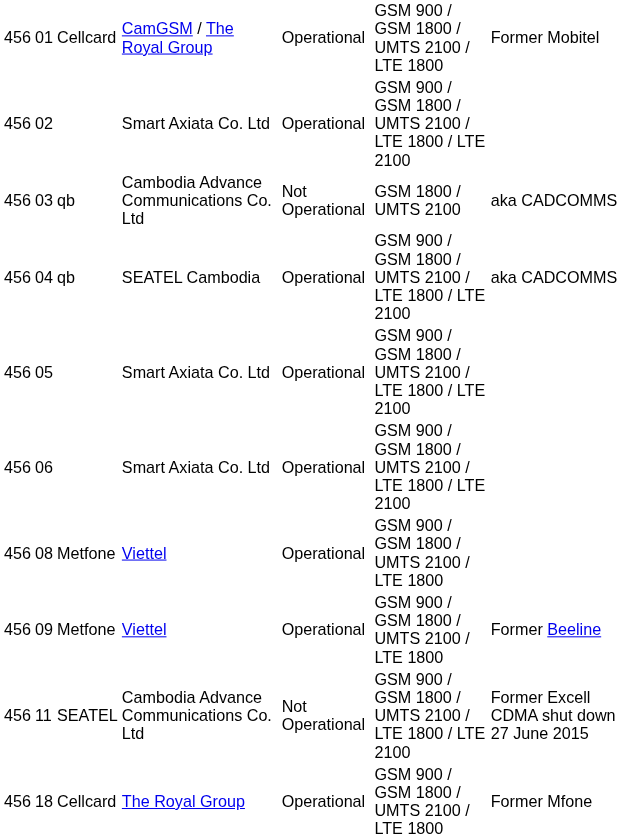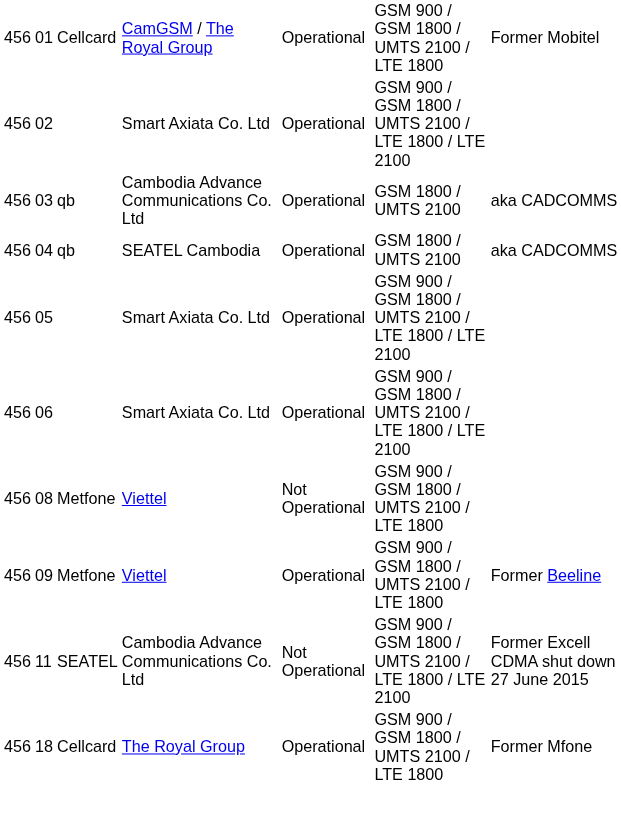03 | column 5: Not Operational -> Operational
04 | column 6: GSM 900 / GSM 1800 / UMTS 2100 / LTE 1800 / LTE 2100 -> GSM 1800 / UMTS 2100
08 | column 5: Operational -> Not Operational
